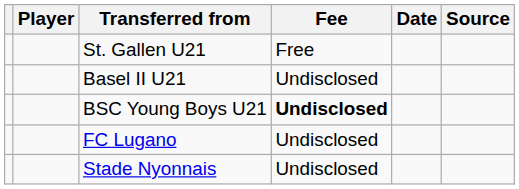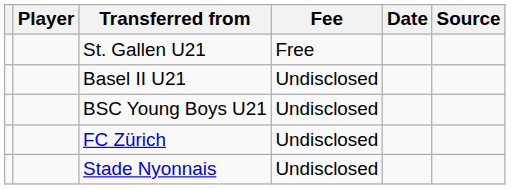BSC Young Boys U21 | Fee: bold -> normal
- row: FC Lugano | Undisclosed
+ row: FC Zürich | Undisclosed
